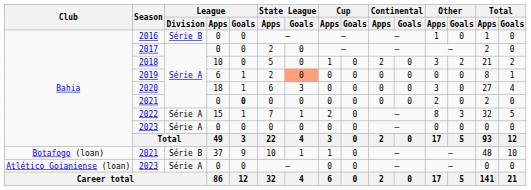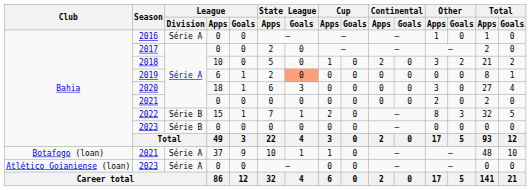2016 | League / Division: Série B -> Série A
Bahia / 2021 | League / Goals: bold -> normal
2022 | League / Division: Série A -> Série B
Bahia / 2023 | League / Division: Série A -> Série B
Botafogo (loan) / 2021 | League / Division: Série B -> Série A
